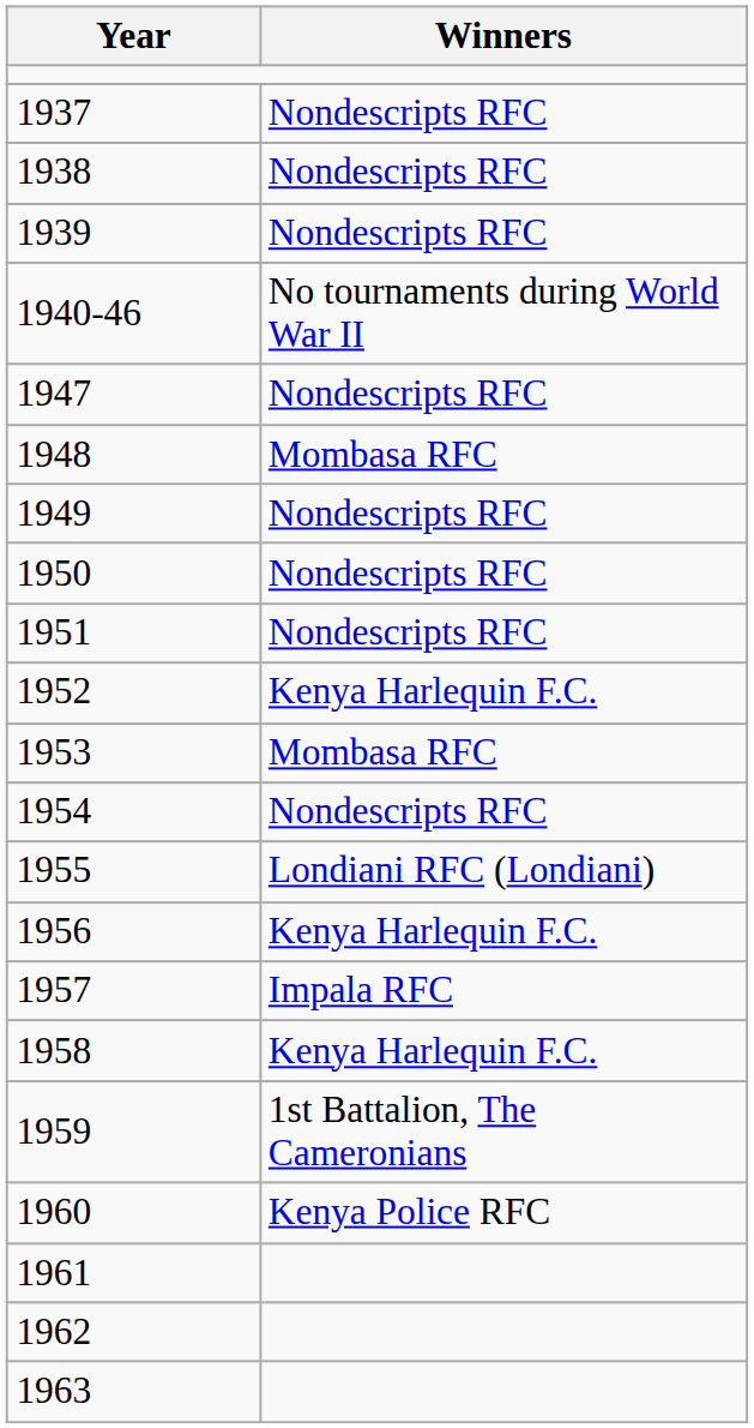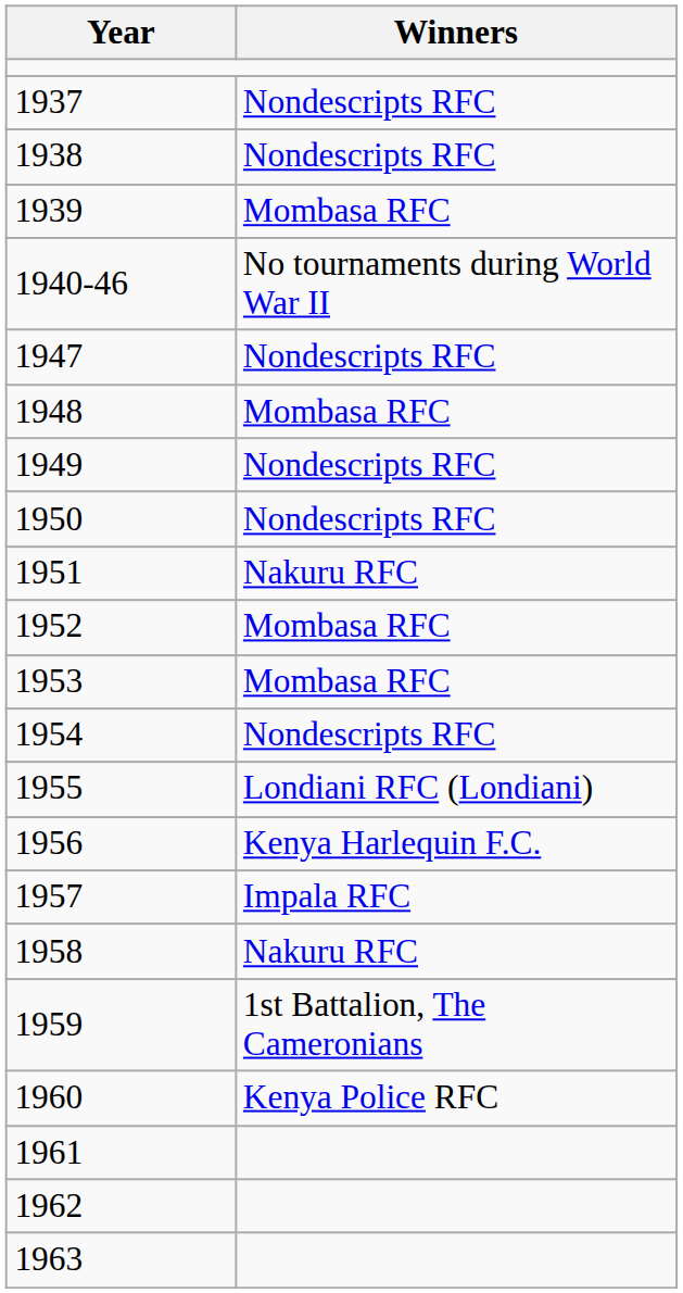1939 | Winners: Nondescripts RFC -> Mombasa RFC
1951 | Winners: Nondescripts RFC -> Nakuru RFC
1952 | Winners: Kenya Harlequin F.C. -> Mombasa RFC
1958 | Winners: Kenya Harlequin F.C. -> Nakuru RFC
